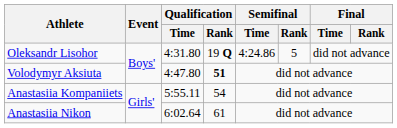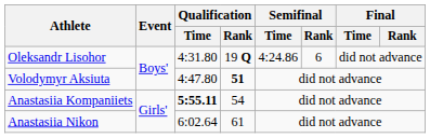Oleksandr Lisohor | Semifinal / Rank: 5 -> 6
Anastasiia Kompaniiets | Qualification / Time: normal -> bold
